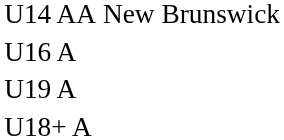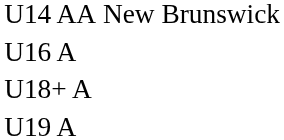rows swapped: U19 A <-> U18+ A
